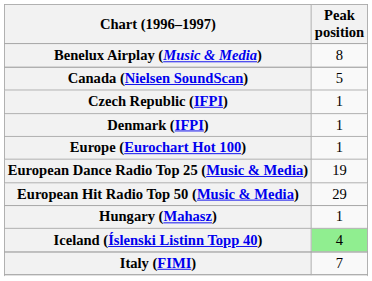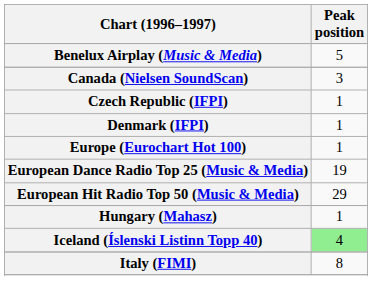Benelux Airplay (Music & Media) | Peak position: 8 -> 5
Canada (Nielsen SoundScan) | Peak position: 5 -> 3
Italy (FIMI) | Peak position: 7 -> 8
